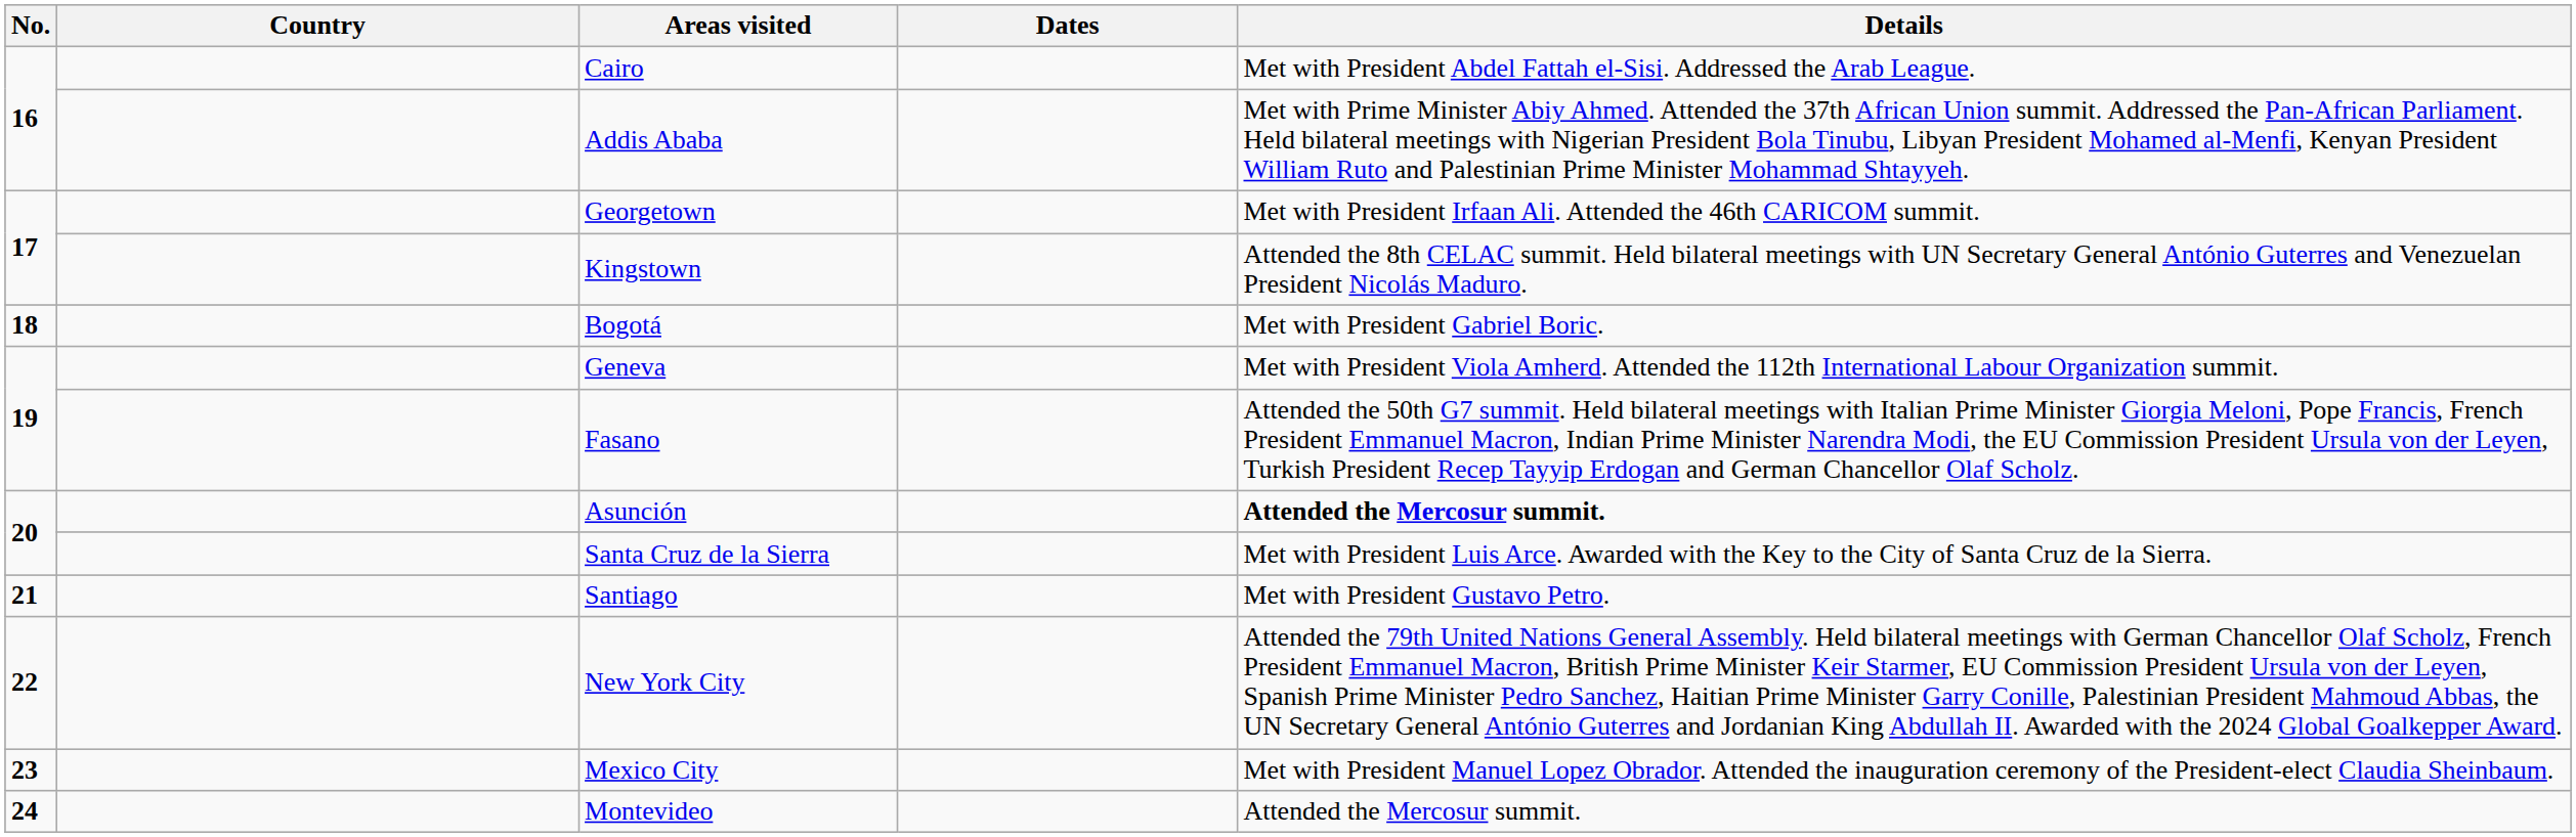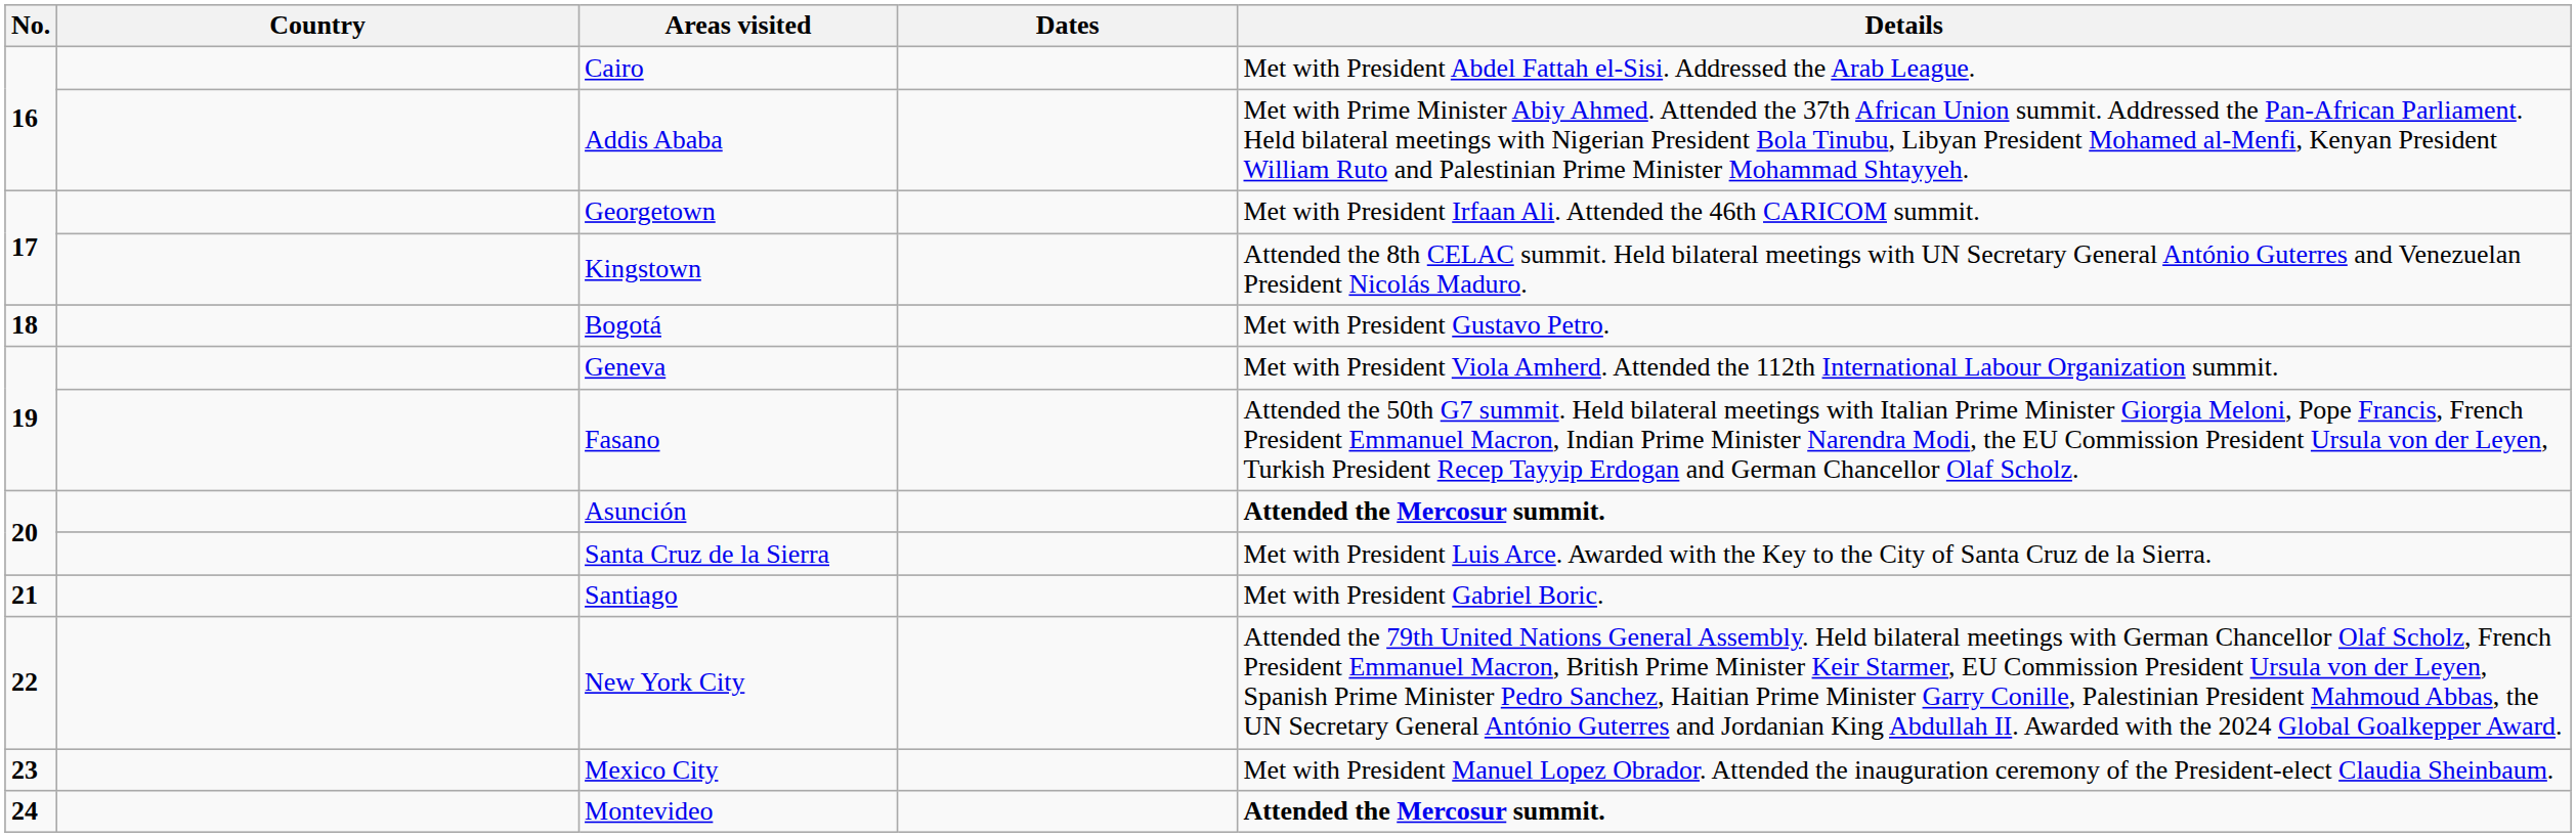Bogotá | Details: Met with President Gabriel Boric. -> Met with President Gustavo Petro.
Santiago | Details: Met with President Gustavo Petro. -> Met with President Gabriel Boric.
Montevideo | Details: normal -> bold
